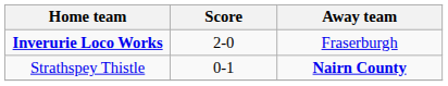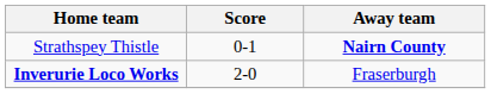rows swapped: Inverurie Loco Works <-> Strathspey Thistle
